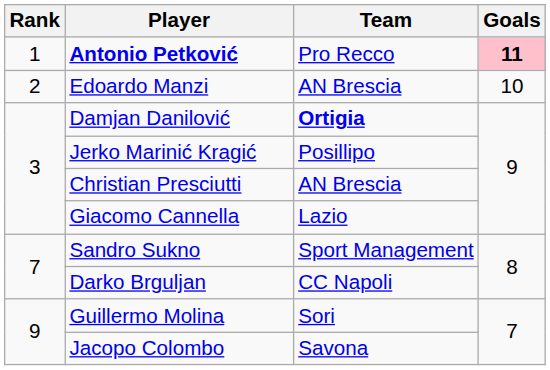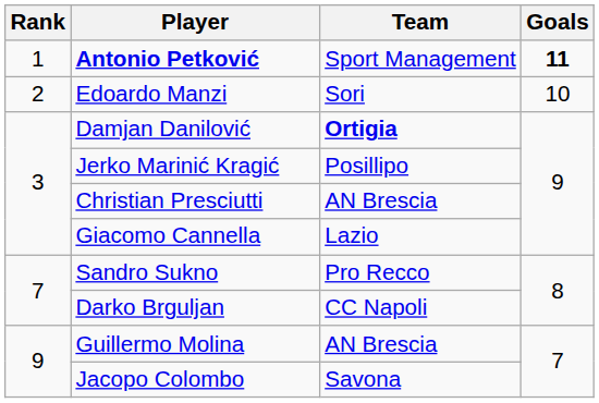Antonio Petković | Team: Pro Recco -> Sport Management
Antonio Petković | Goals: pink background -> no background
Edoardo Manzi | Team: AN Brescia -> Sori
Sandro Sukno | Team: Sport Management -> Pro Recco
Guillermo Molina | Team: Sori -> AN Brescia
